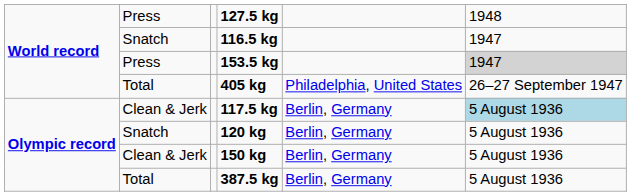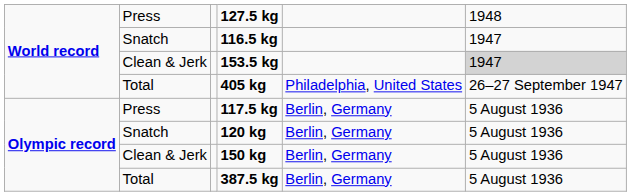153.5 kg | column 2: Press -> Clean & Jerk
117.5 kg | column 2: Clean & Jerk -> Press
117.5 kg | column 6: lightblue background -> no background
